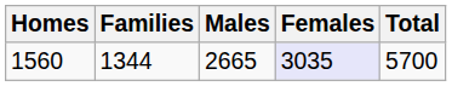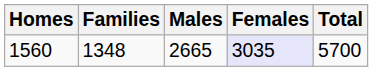1560 | Families: 1344 -> 1348
